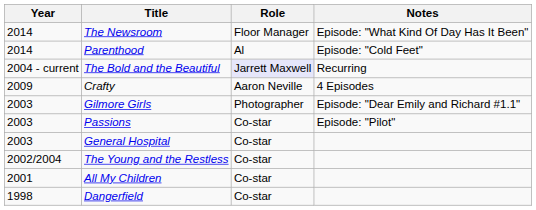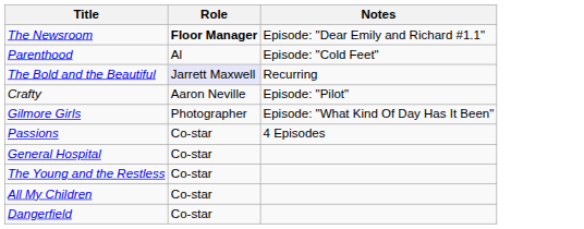- column: Year | 2014 | 2014 | 2004 - current | 2009 | 2003 | 2003 | 2003 | 2002/2004 | 2001 | 1998
The Newsroom | Role: normal -> bold
The Newsroom | Notes: Episode: "What Kind Of Day Has It Been" -> Episode: "Dear Emily and Richard #1.1"
Crafty | Notes: 4 Episodes -> Episode: "Pilot"
Gilmore Girls | Notes: Episode: "Dear Emily and Richard #1.1" -> Episode: "What Kind Of Day Has It Been"
Passions | Notes: Episode: "Pilot" -> 4 Episodes
